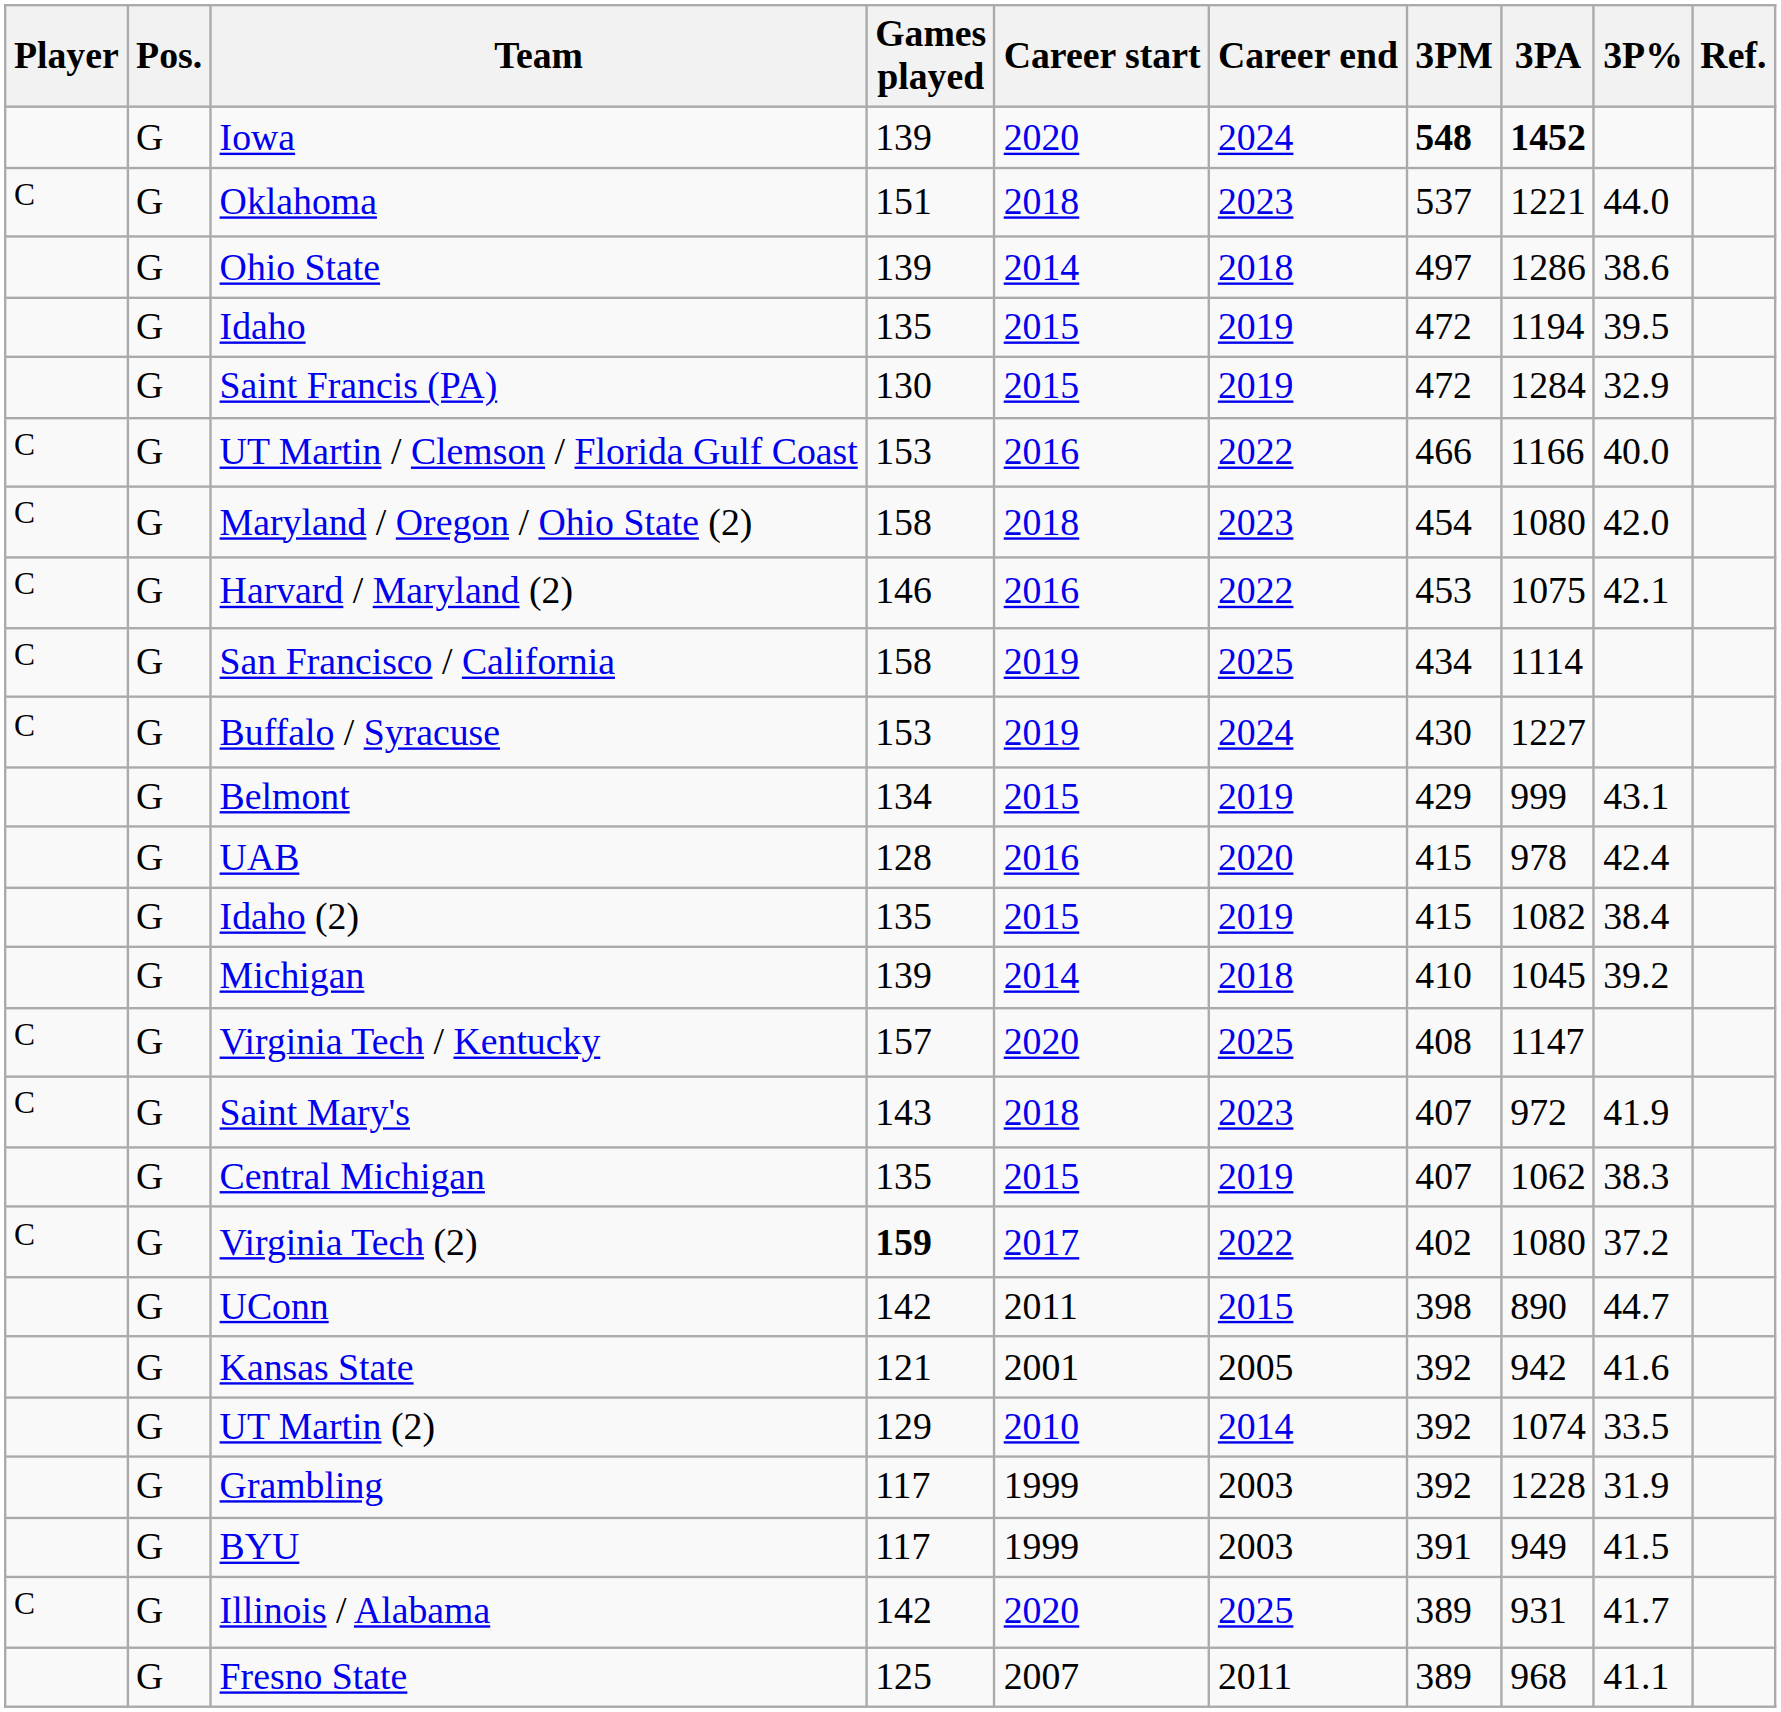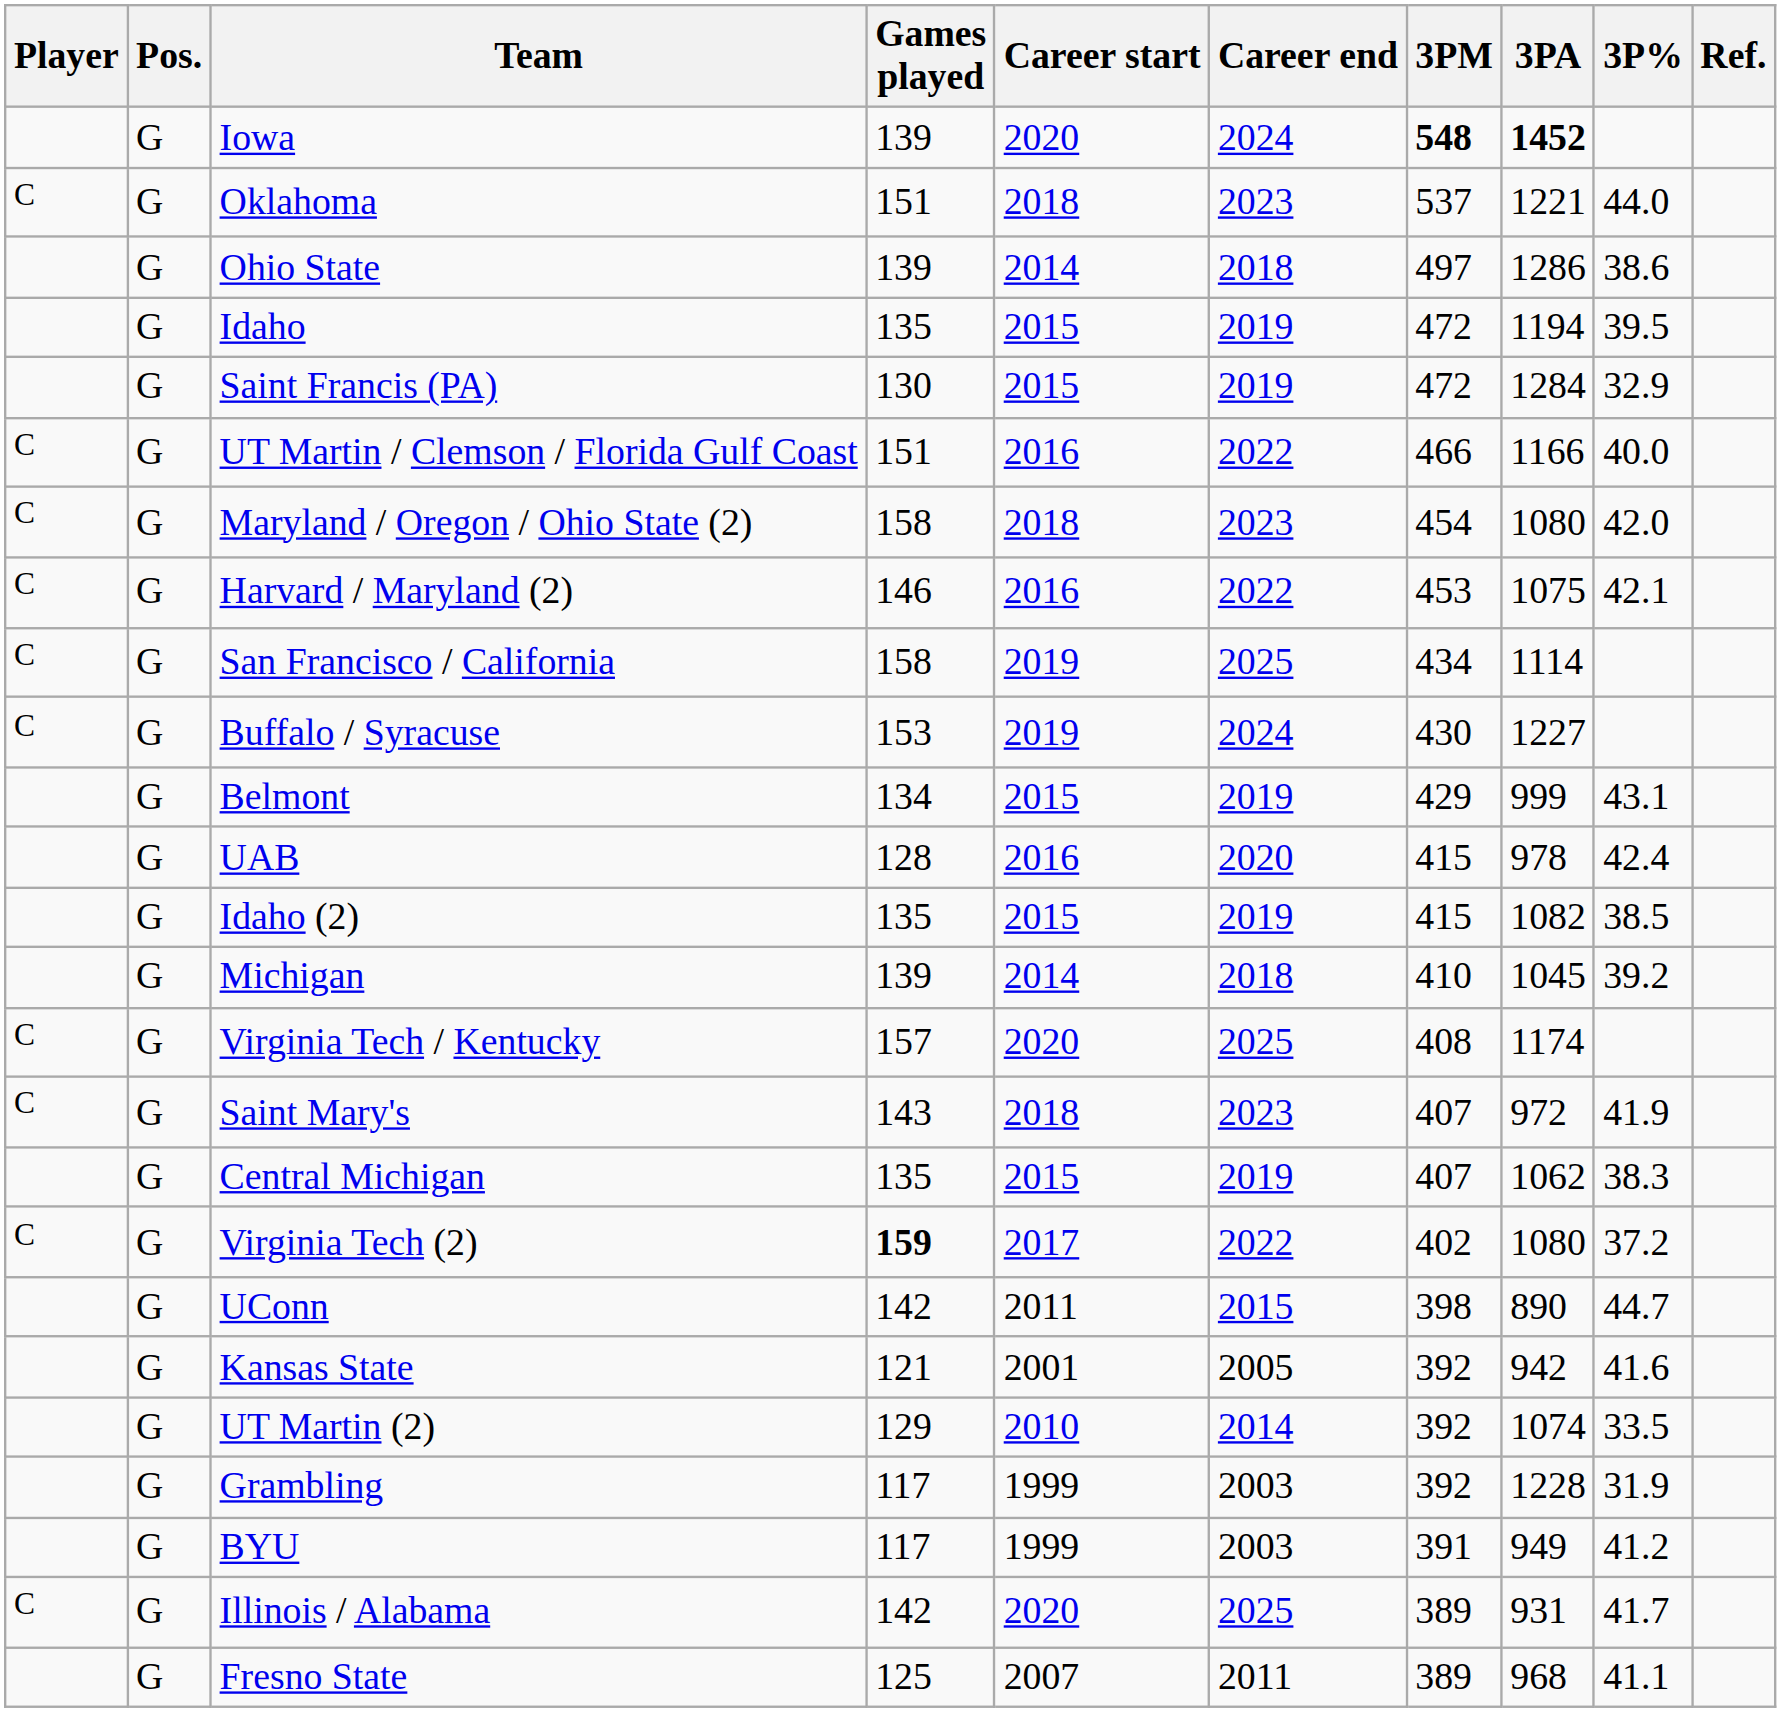UT Martin / Clemson / Florida Gulf Coast | Games played: 153 -> 151
Idaho (2) | 3P%: 38.4 -> 38.5
Virginia Tech / Kentucky | 3PA: 1147 -> 1174
BYU | 3P%: 41.5 -> 41.2
